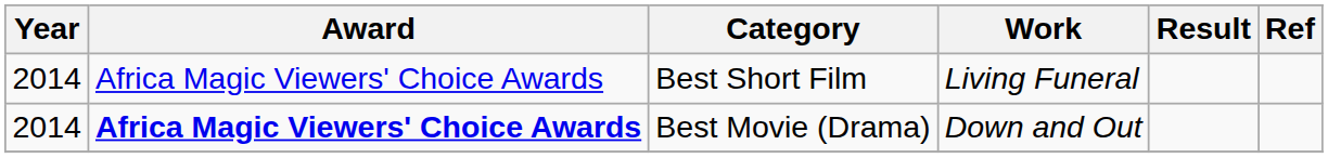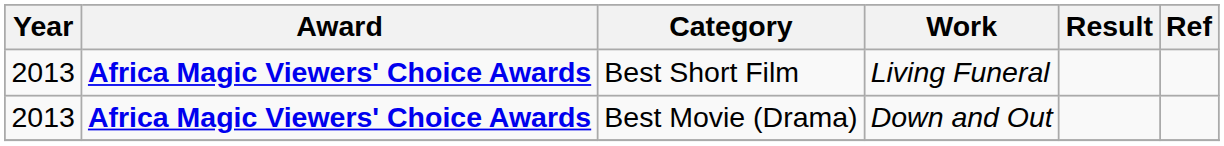Best Short Film | Year: 2014 -> 2013
Best Short Film | Award: normal -> bold
Best Movie (Drama) | Year: 2014 -> 2013
